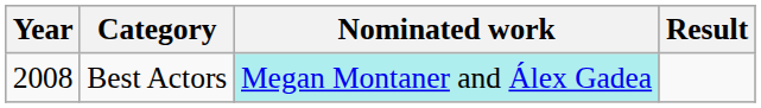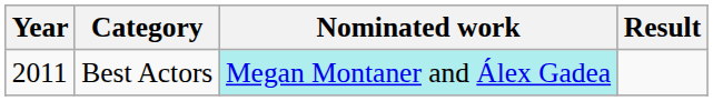Best Actors | Year: 2008 -> 2011
